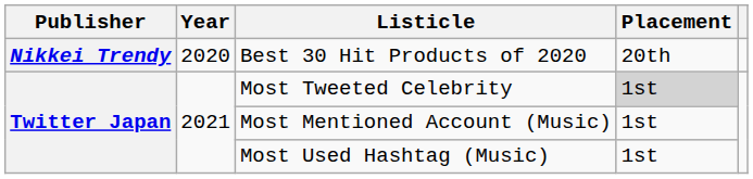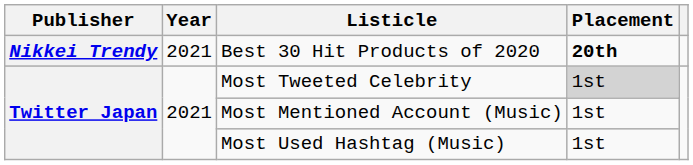Best 30 Hit Products of 2020 | Year: 2020 -> 2021
Best 30 Hit Products of 2020 | Placement: normal -> bold
